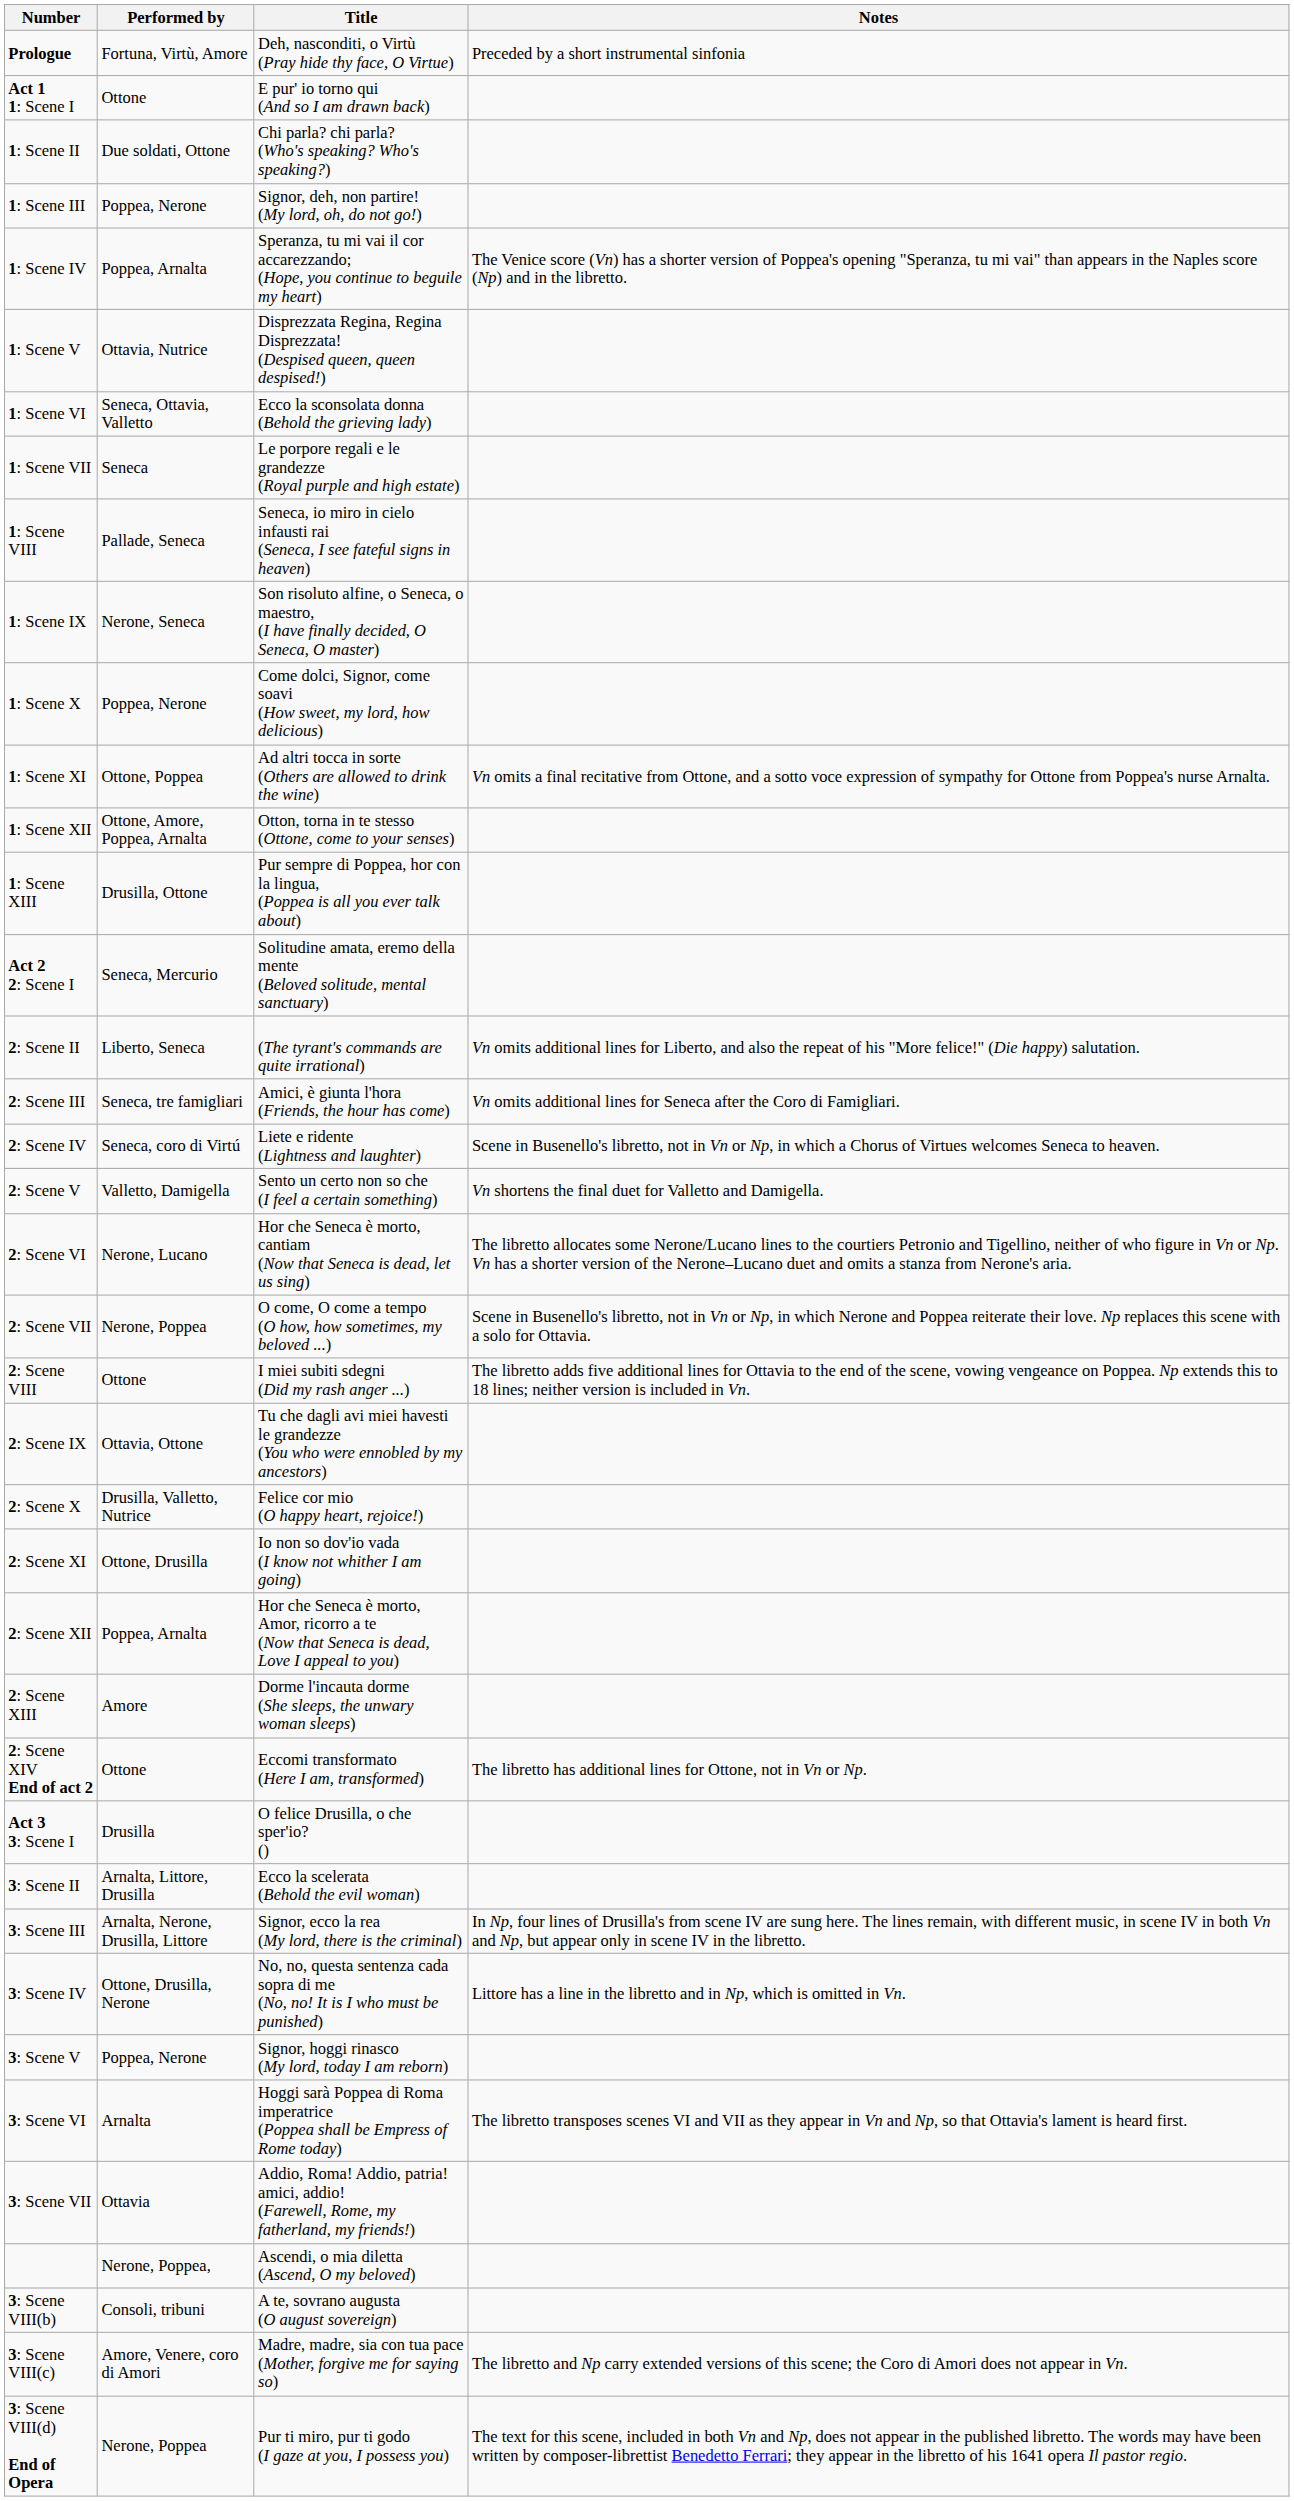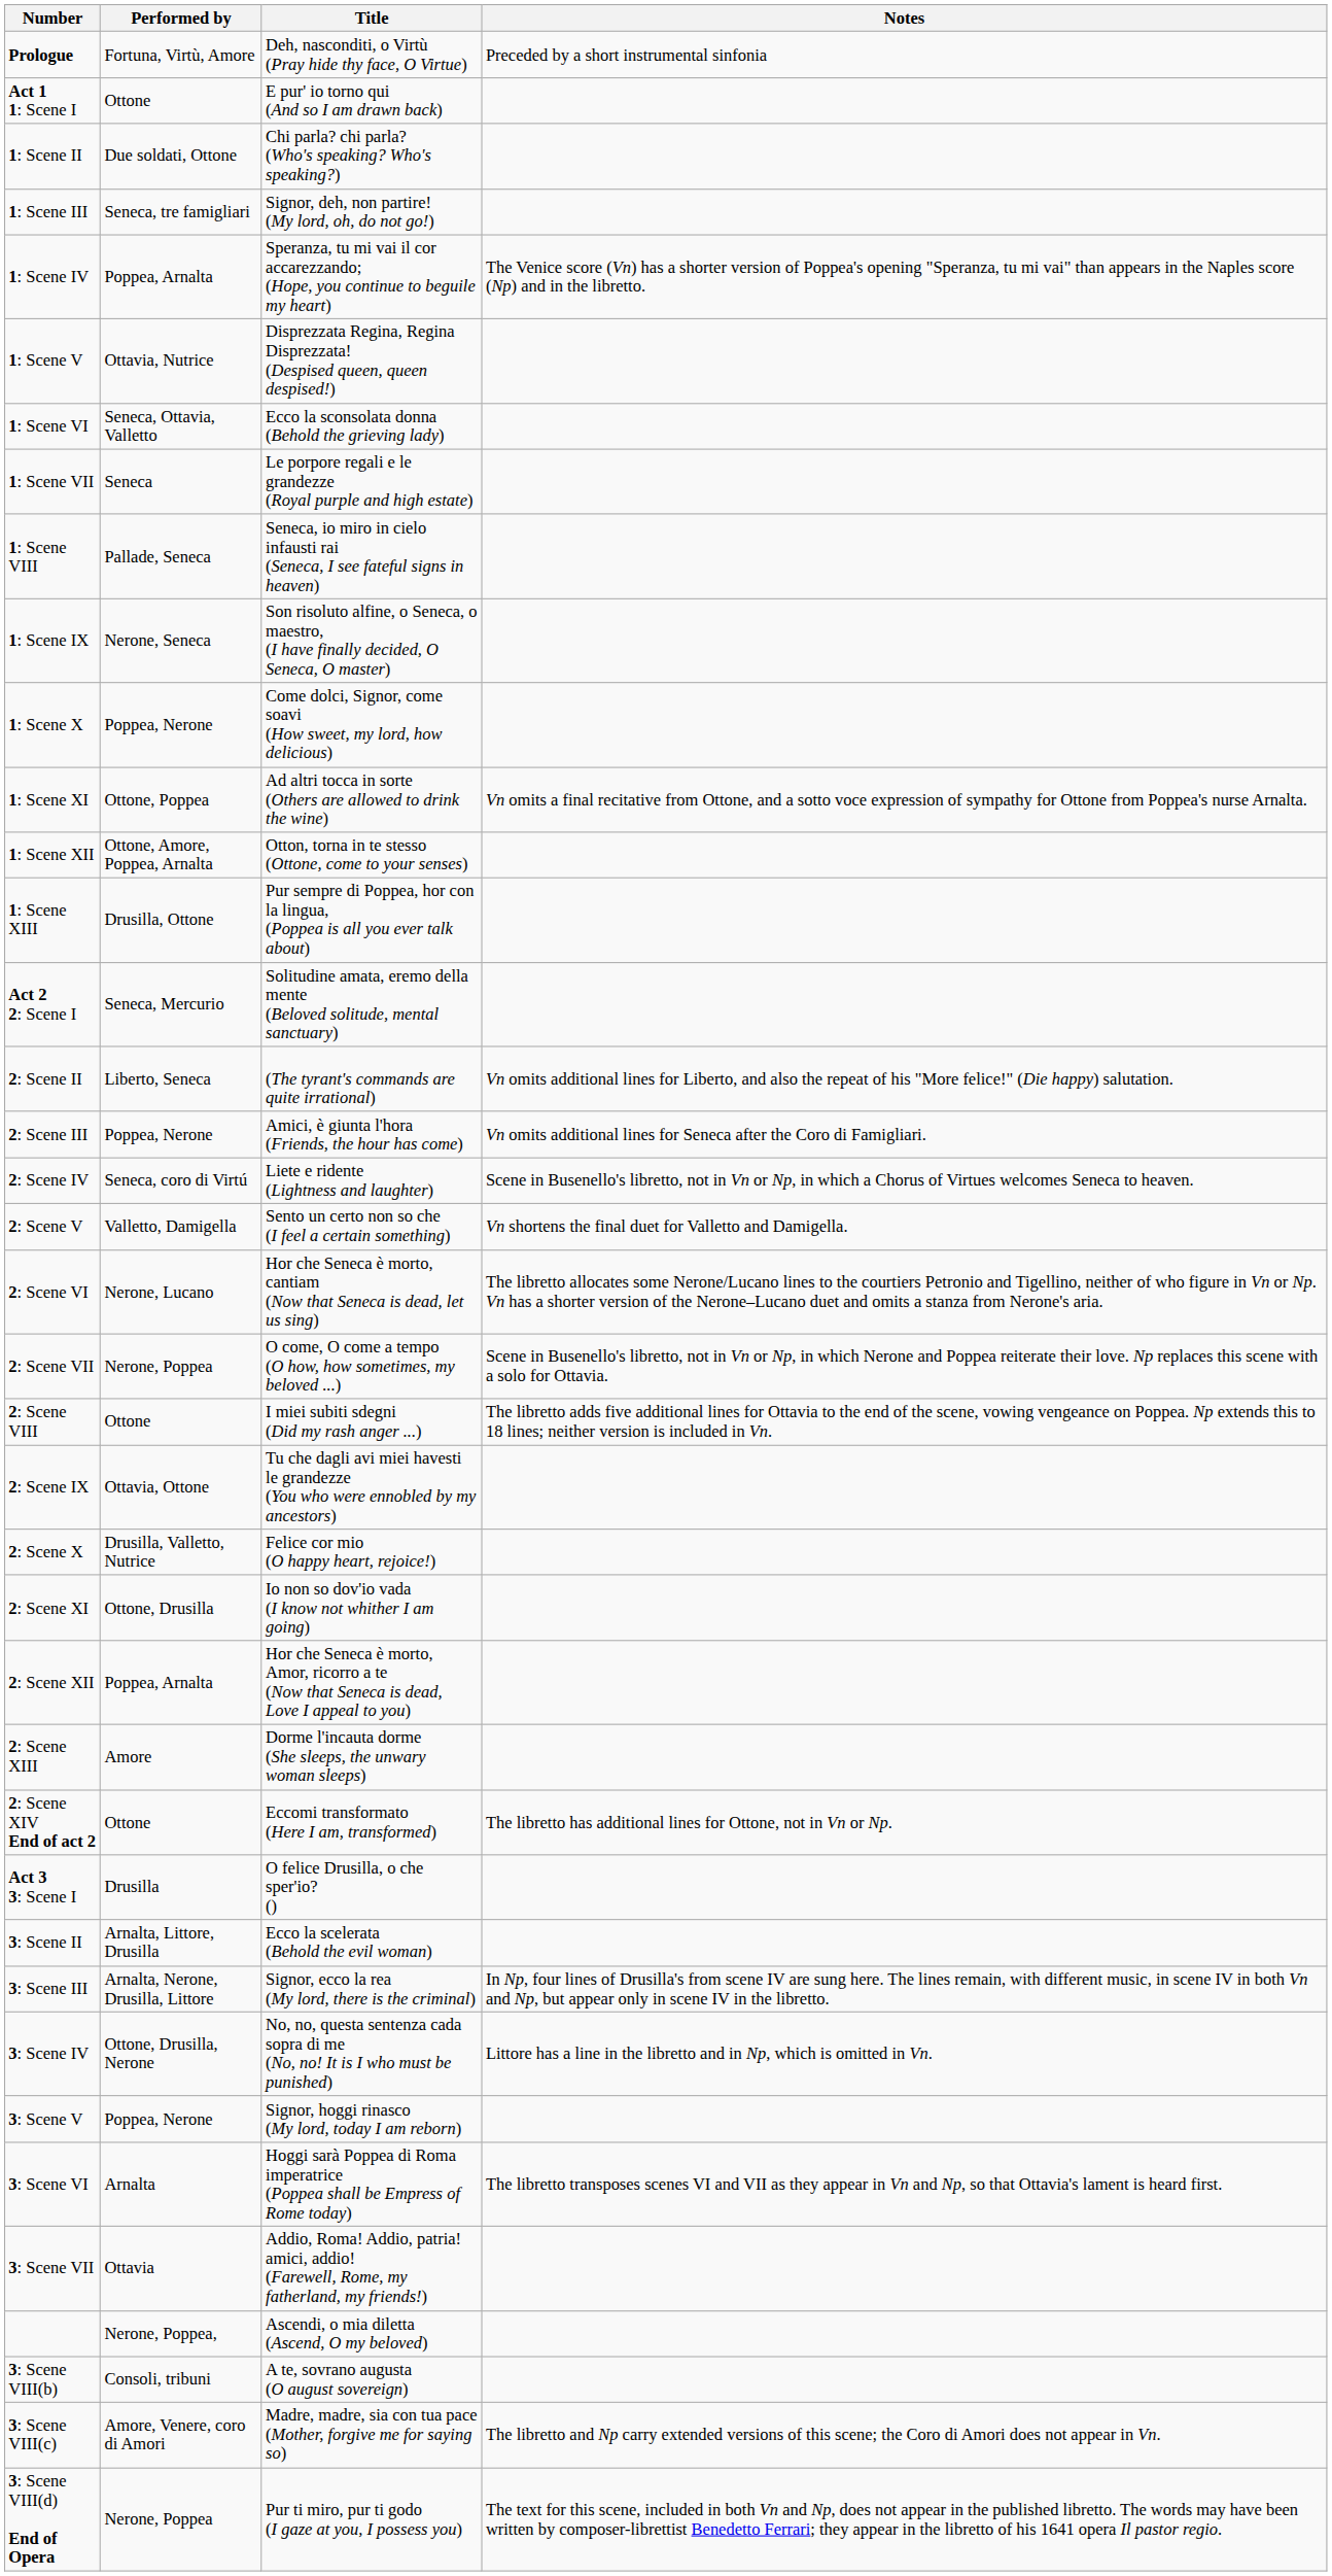1: Scene III | Performed by: Poppea, Nerone -> Seneca, tre famigliari
2: Scene III | Performed by: Seneca, tre famigliari -> Poppea, Nerone
